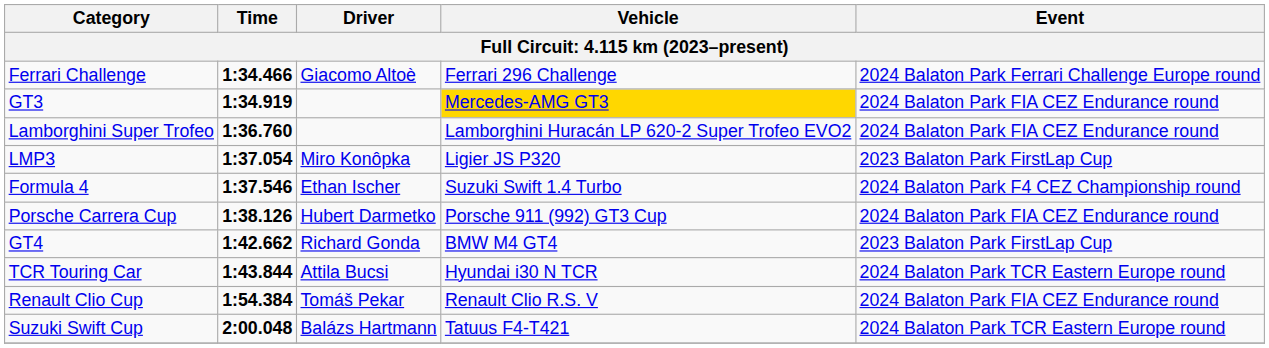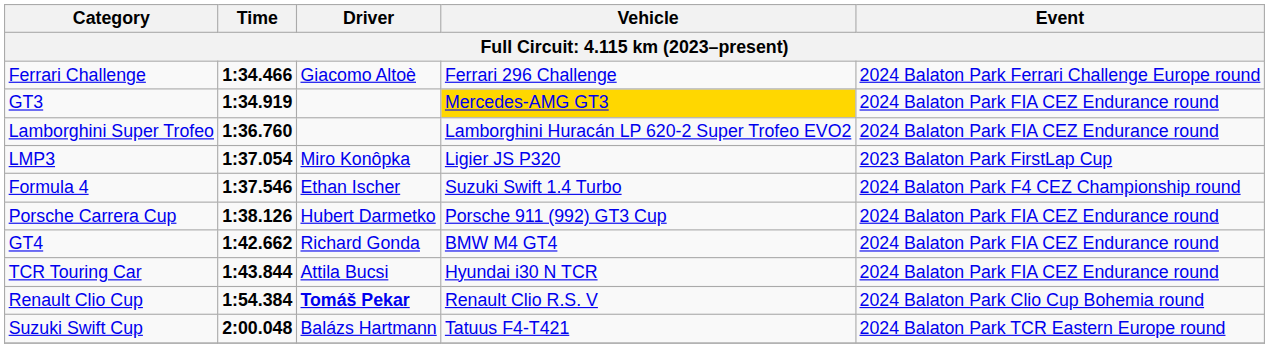GT4 | Event: 2023 Balaton Park FirstLap Cup -> 2024 Balaton Park FIA CEZ Endurance round
TCR Touring Car | Event: 2024 Balaton Park TCR Eastern Europe round -> 2024 Balaton Park FIA CEZ Endurance round
Renault Clio Cup | Driver: normal -> bold
Renault Clio Cup | Event: 2024 Balaton Park FIA CEZ Endurance round -> 2024 Balaton Park Clio Cup Bohemia round
